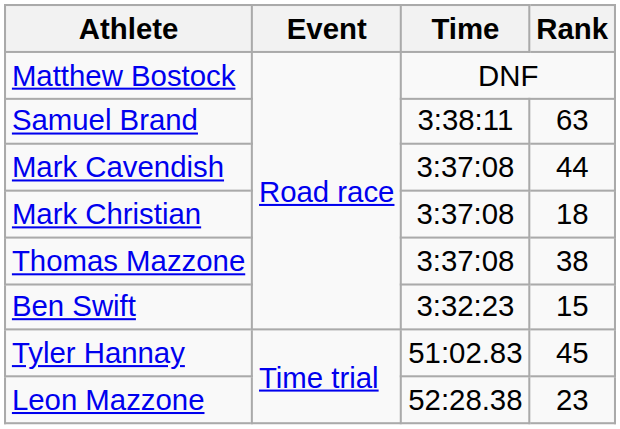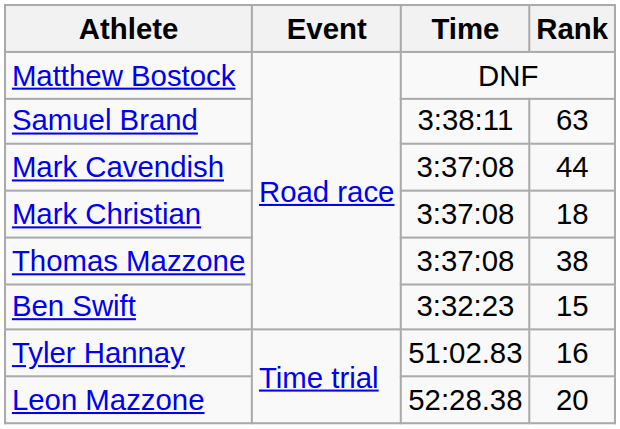Tyler Hannay | Rank: 45 -> 16
Leon Mazzone | Rank: 23 -> 20
